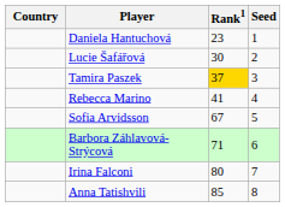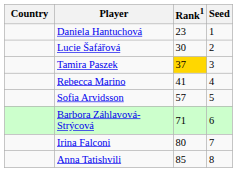Sofia Arvidsson | Rank1: 67 -> 57
